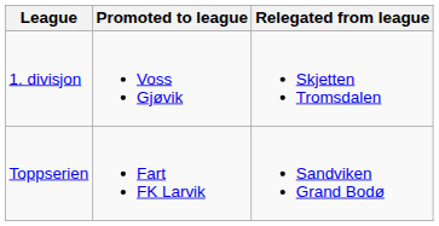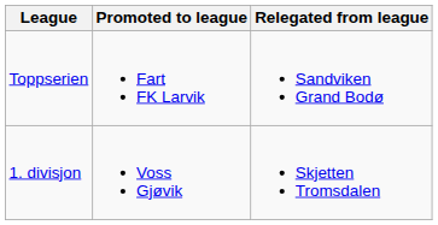rows swapped: Toppserien <-> 1. divisjon
